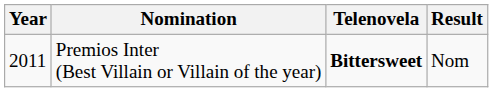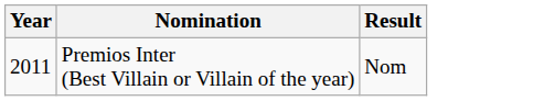- column: Telenovela | Bittersweet
